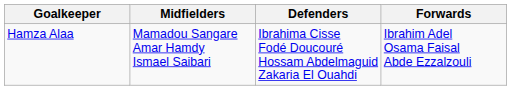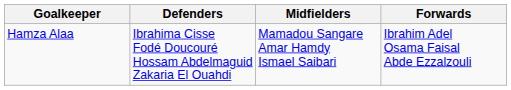columns swapped: Defenders <-> Midfielders
